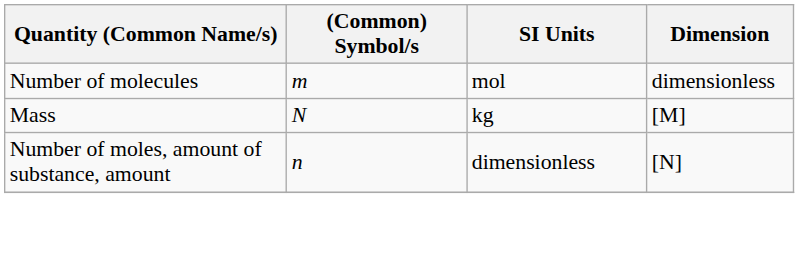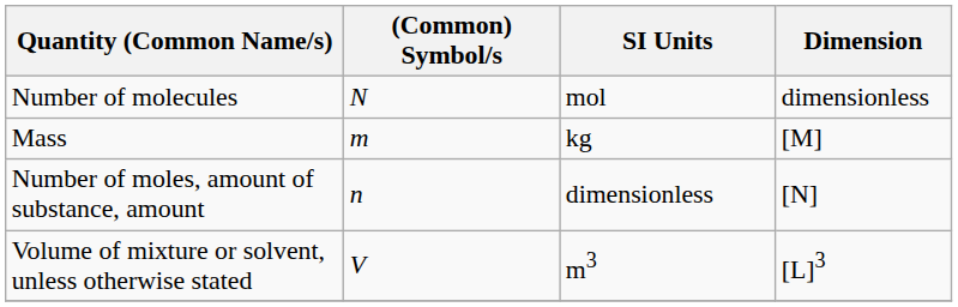Number of molecules | (Common) Symbol/s: m -> N
Mass | (Common) Symbol/s: N -> m
+ row: Volume of mixture or solvent, unless otherwise stated | V | m3 | [L]3
